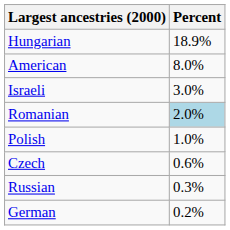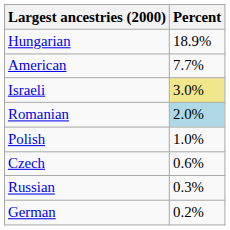American | Percent: 8.0% -> 7.7%
Israeli | Percent: no background -> khaki background
